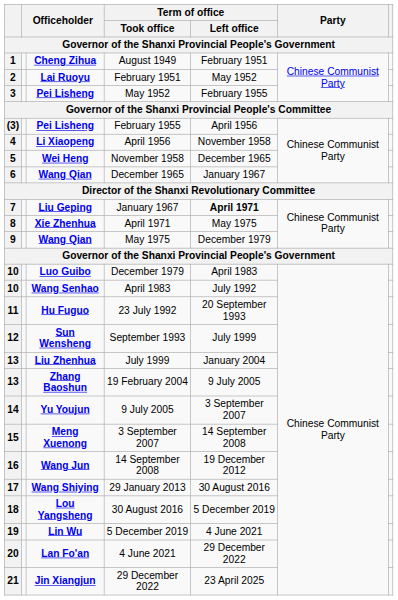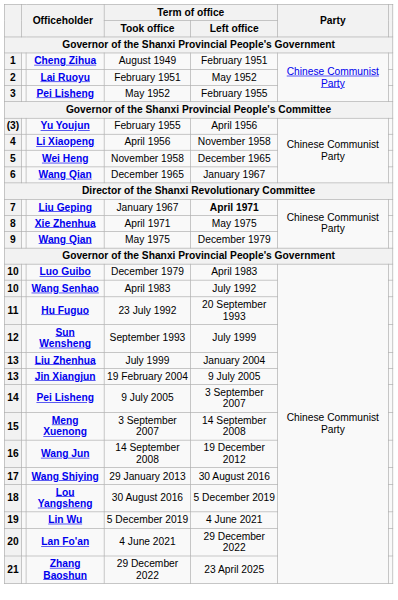(3) | column 3: Pei Lisheng -> Yu Youjun
13 / 19 February 2004 | column 3: Zhang Baoshun -> Jin Xiangjun
14 | column 3: Yu Youjun -> Pei Lisheng
21 | column 3: Jin Xiangjun -> Zhang Baoshun
